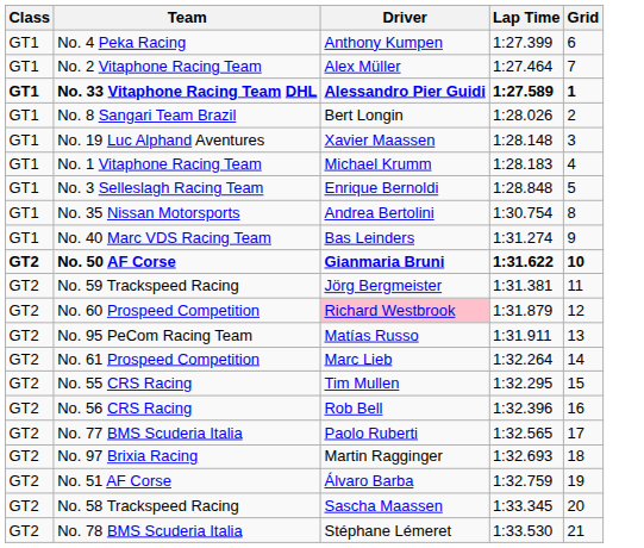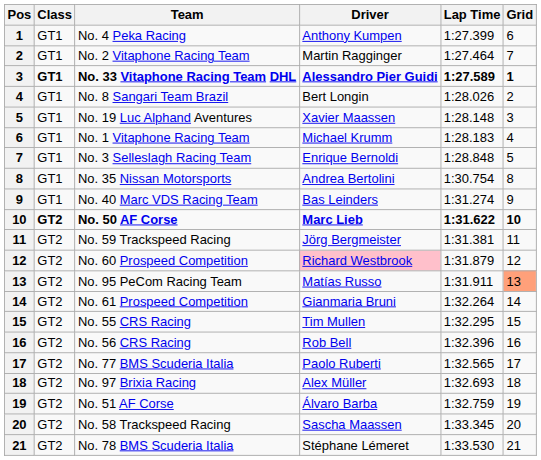+ column: Pos | 1 | 2 | 3 | 4 | 5 | 6 | 7 | 8 | 9 | 10 | 11 | 12 | 13 | 14 | 15 | 16 | 17 | 18 | 19 | 20 | 21
No. 2 Vitaphone Racing Team | Driver: Alex Müller -> Martin Ragginger
No. 50 AF Corse | Driver: Gianmaria Bruni -> Marc Lieb
No. 95 PeCom Racing Team | Grid: no background -> lightsalmon background
No. 61 Prospeed Competition | Driver: Marc Lieb -> Gianmaria Bruni
No. 97 Brixia Racing | Driver: Martin Ragginger -> Alex Müller
